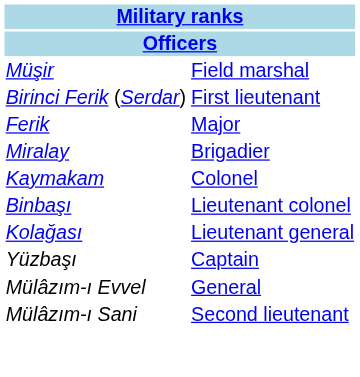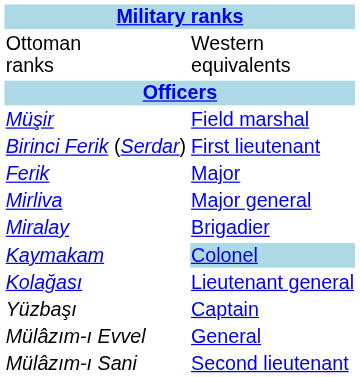+ row: Ottoman ranks | Western equivalents
+ row: Mirliva | Major general
Kaymakam | column 2: no background -> lightblue background
- row: Binbaşı | Lieutenant colonel
